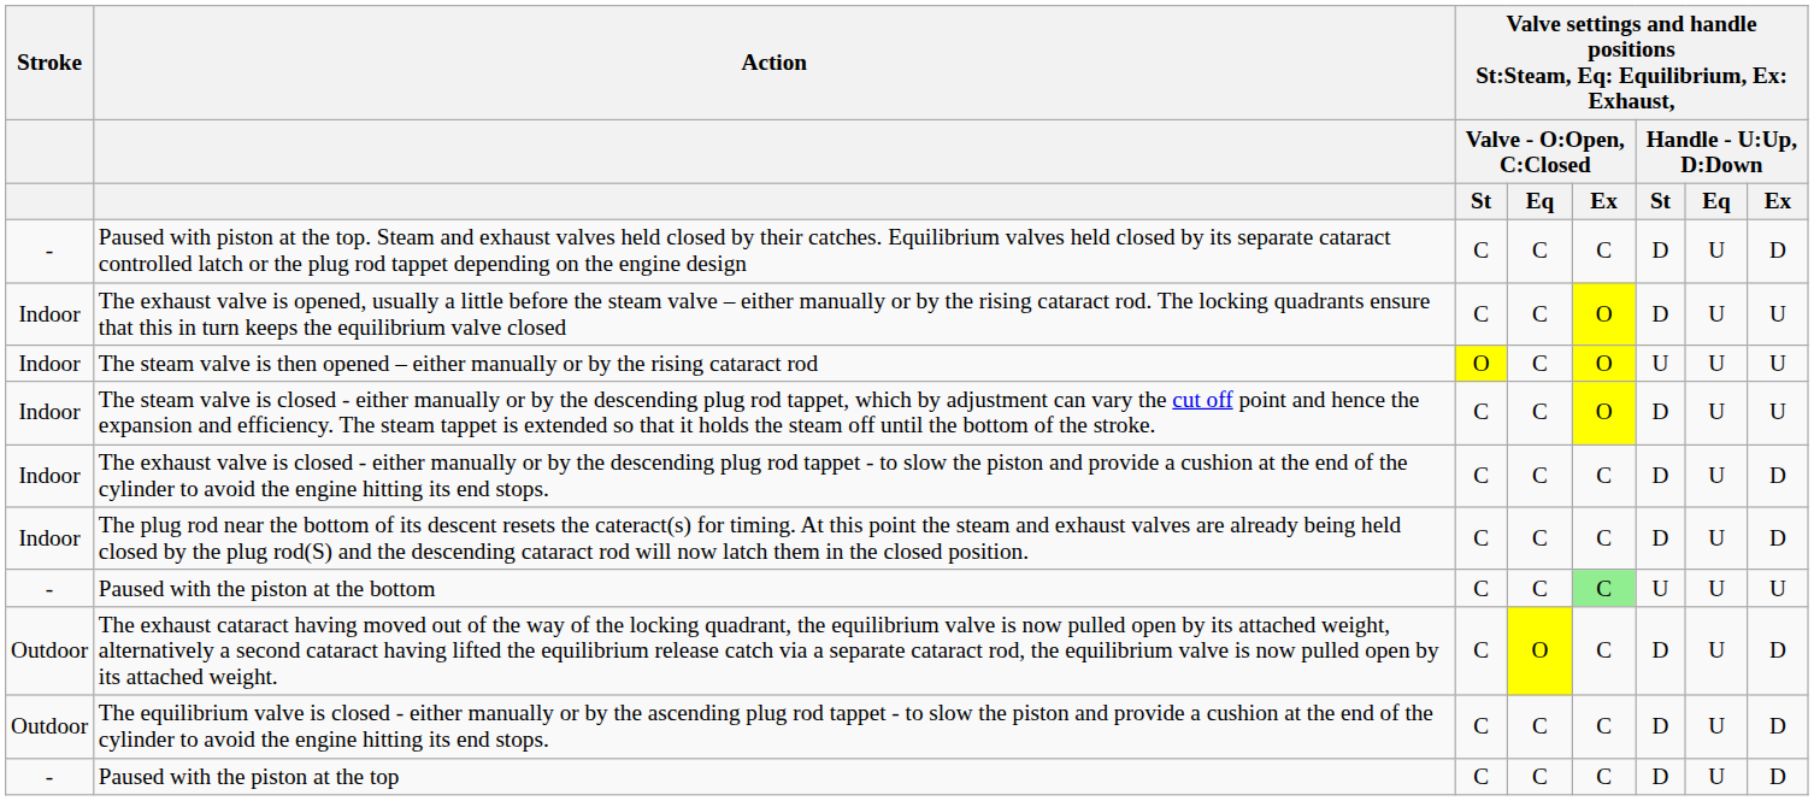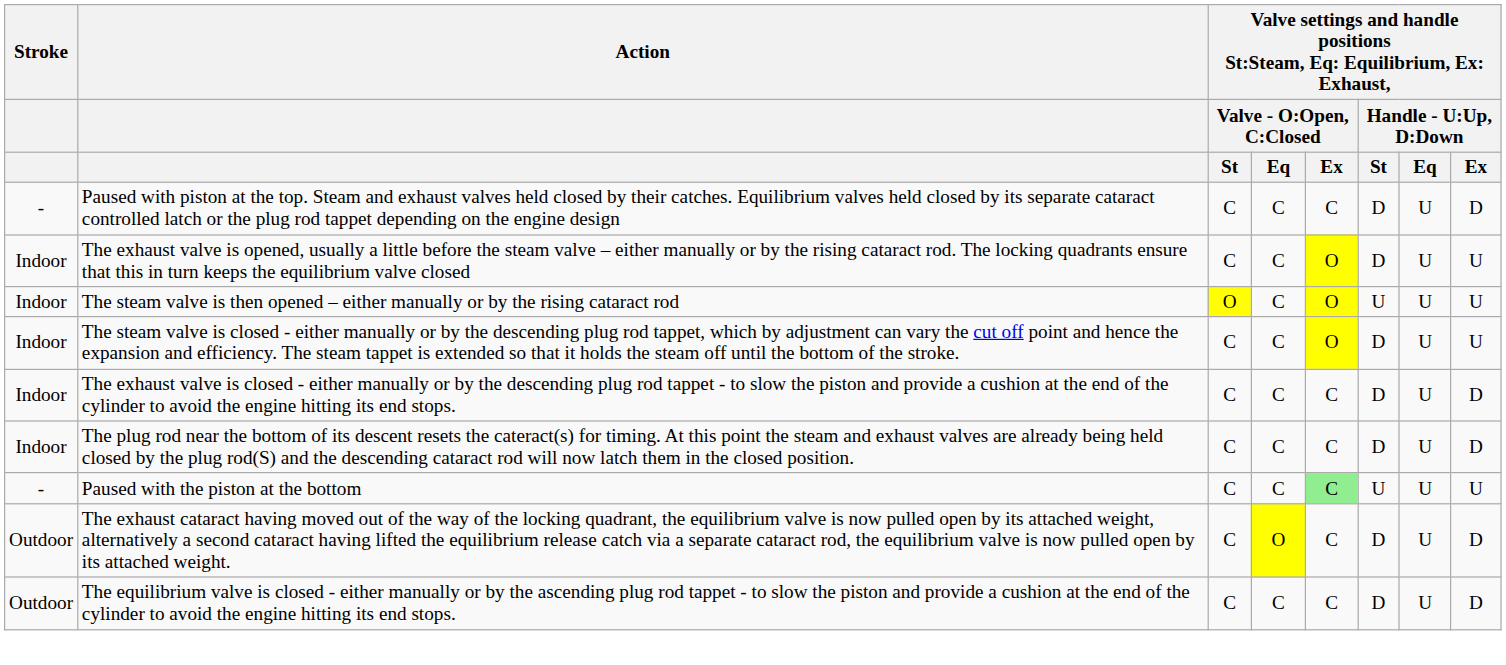- row: - | Paused with the piston at the top | C | C | C | D | U | D
